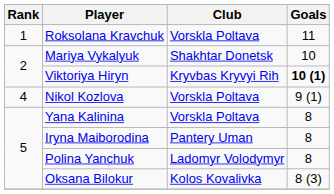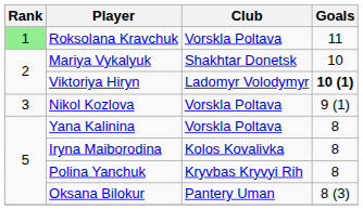Roksolana Kravchuk | Rank: no background -> lightgreen background
Viktoriya Hiryn | Club: Kryvbas Kryvyi Rih -> Ladomyr Volodymyr
Nikol Kozlova | Rank: 4 -> 3
Iryna Maiborodina | Club: Pantery Uman -> Kolos Kovalivka
Polina Yanchuk | Club: Ladomyr Volodymyr -> Kryvbas Kryvyi Rih
Oksana Bilokur | Club: Kolos Kovalivka -> Pantery Uman
